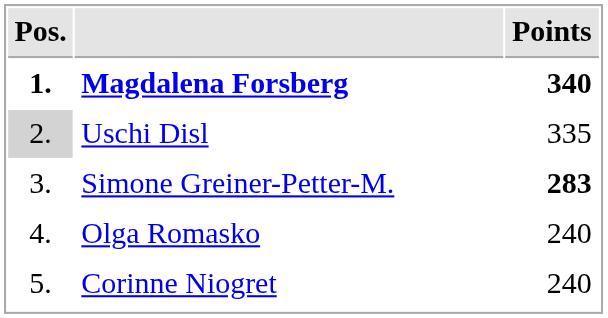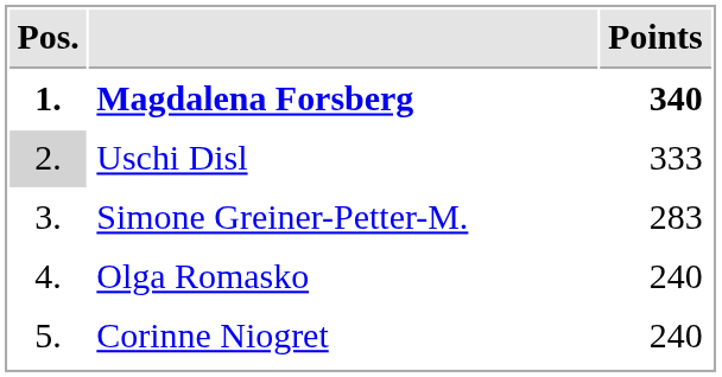Uschi Disl | Points: 335 -> 333
Simone Greiner-Petter-M. | Points: bold -> normal
